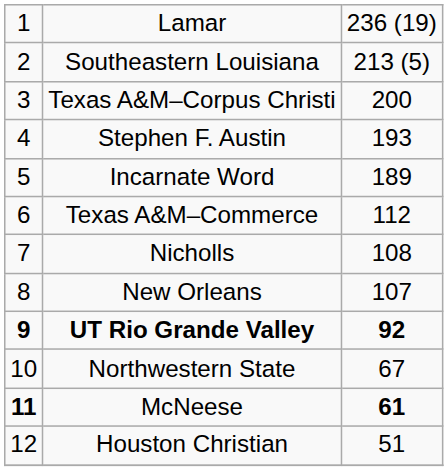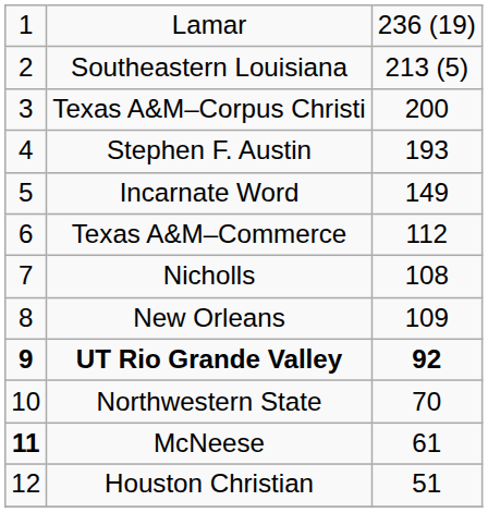Incarnate Word | column 3: 189 -> 149
New Orleans | column 3: 107 -> 109
Northwestern State | column 3: 67 -> 70
McNeese | column 3: bold -> normal
